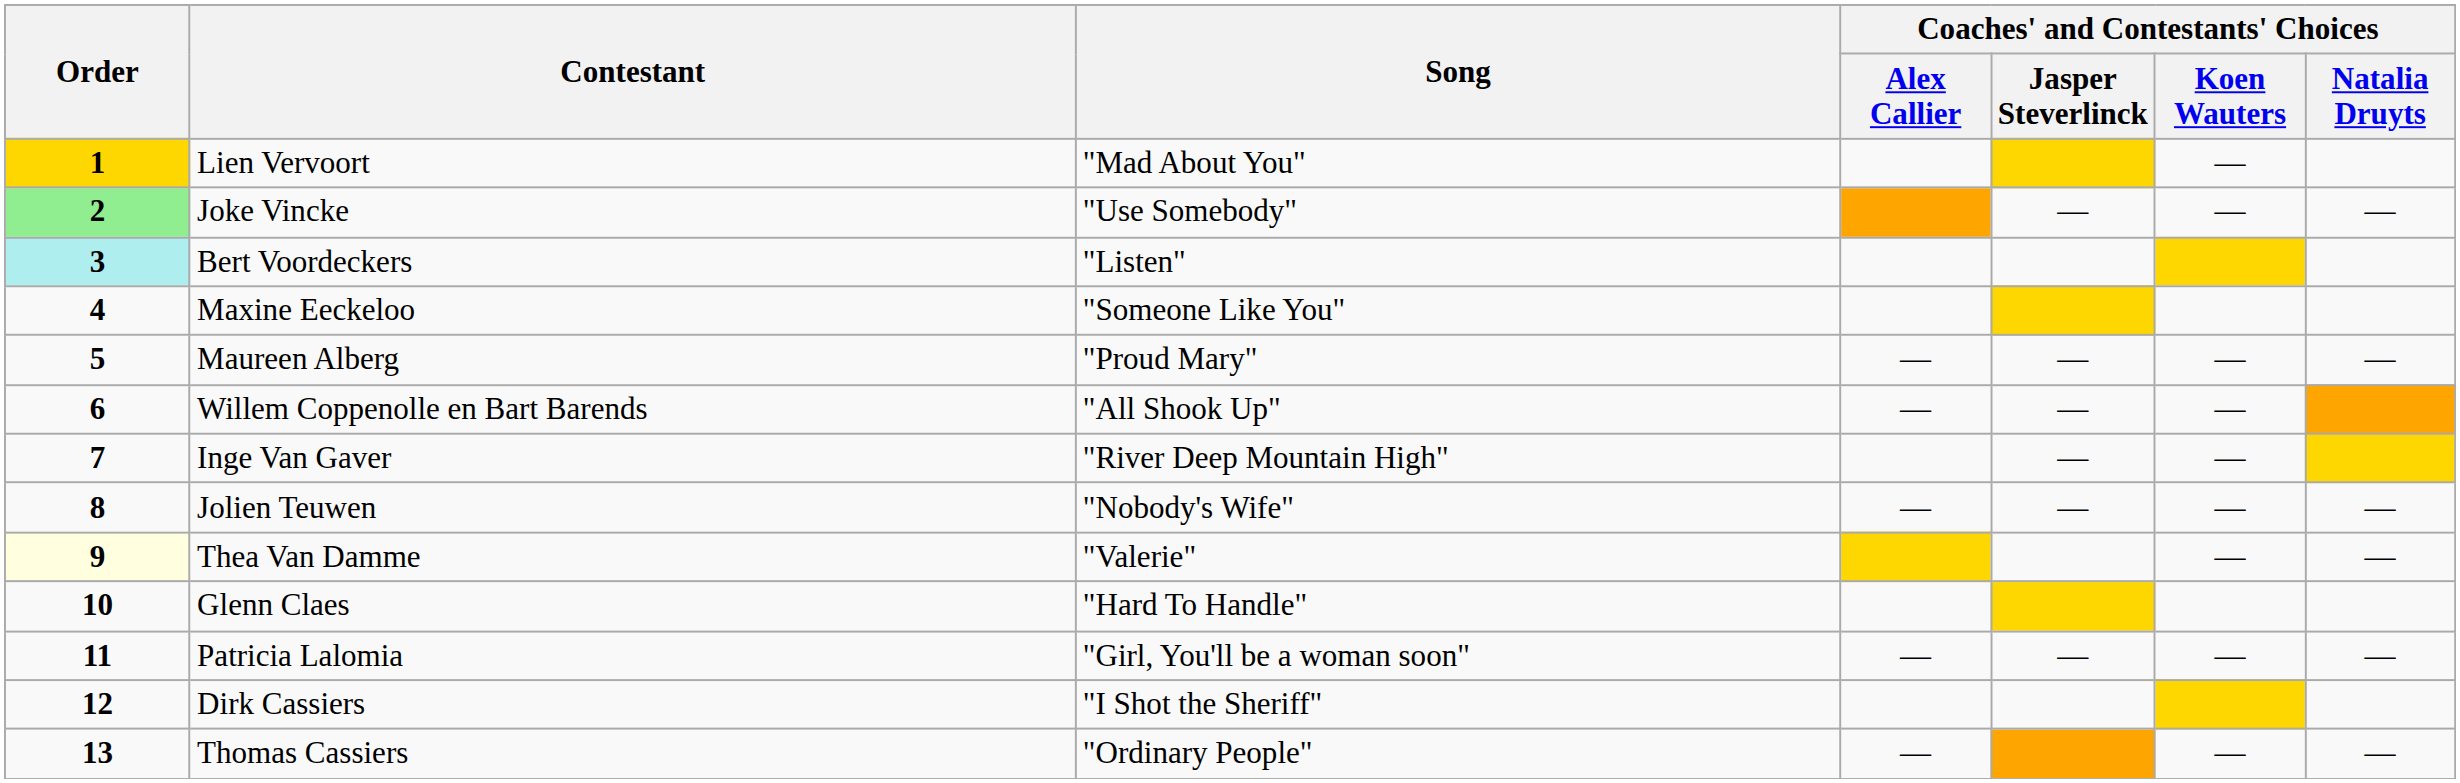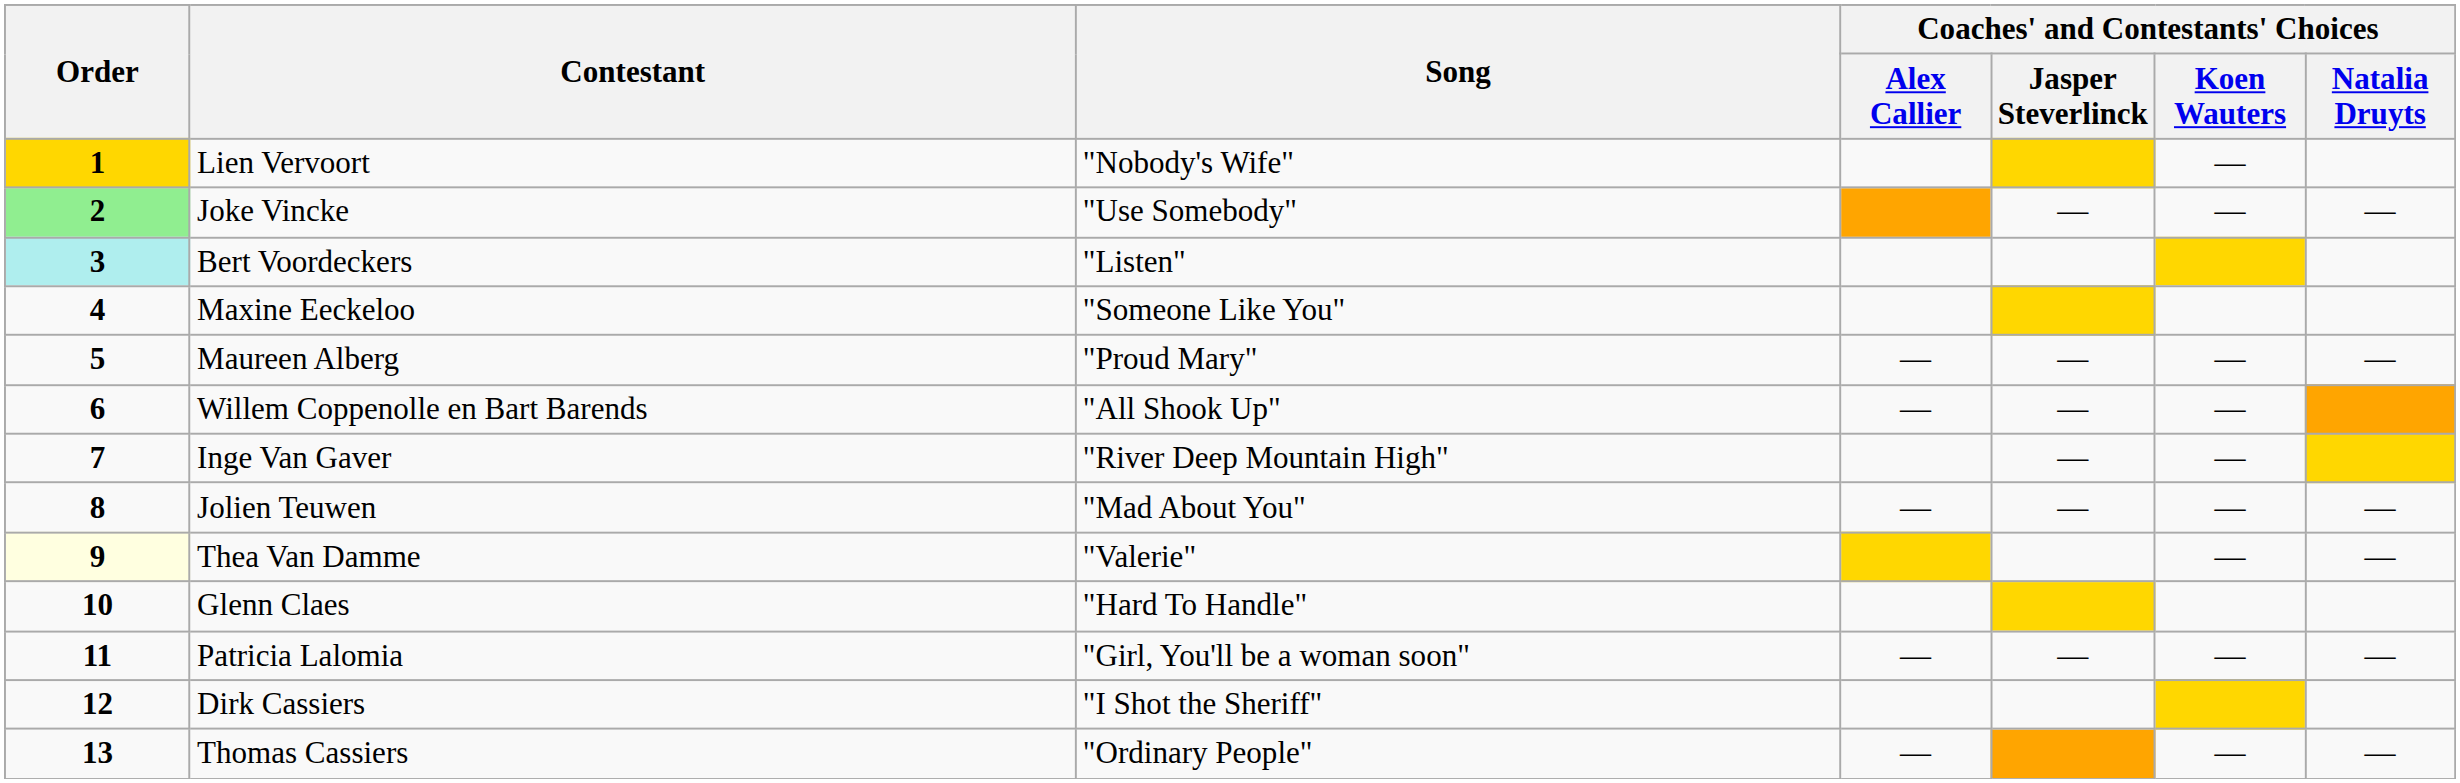Lien Vervoort | Song: "Mad About You" -> "Nobody's Wife"
Jolien Teuwen | Song: "Nobody's Wife" -> "Mad About You"
